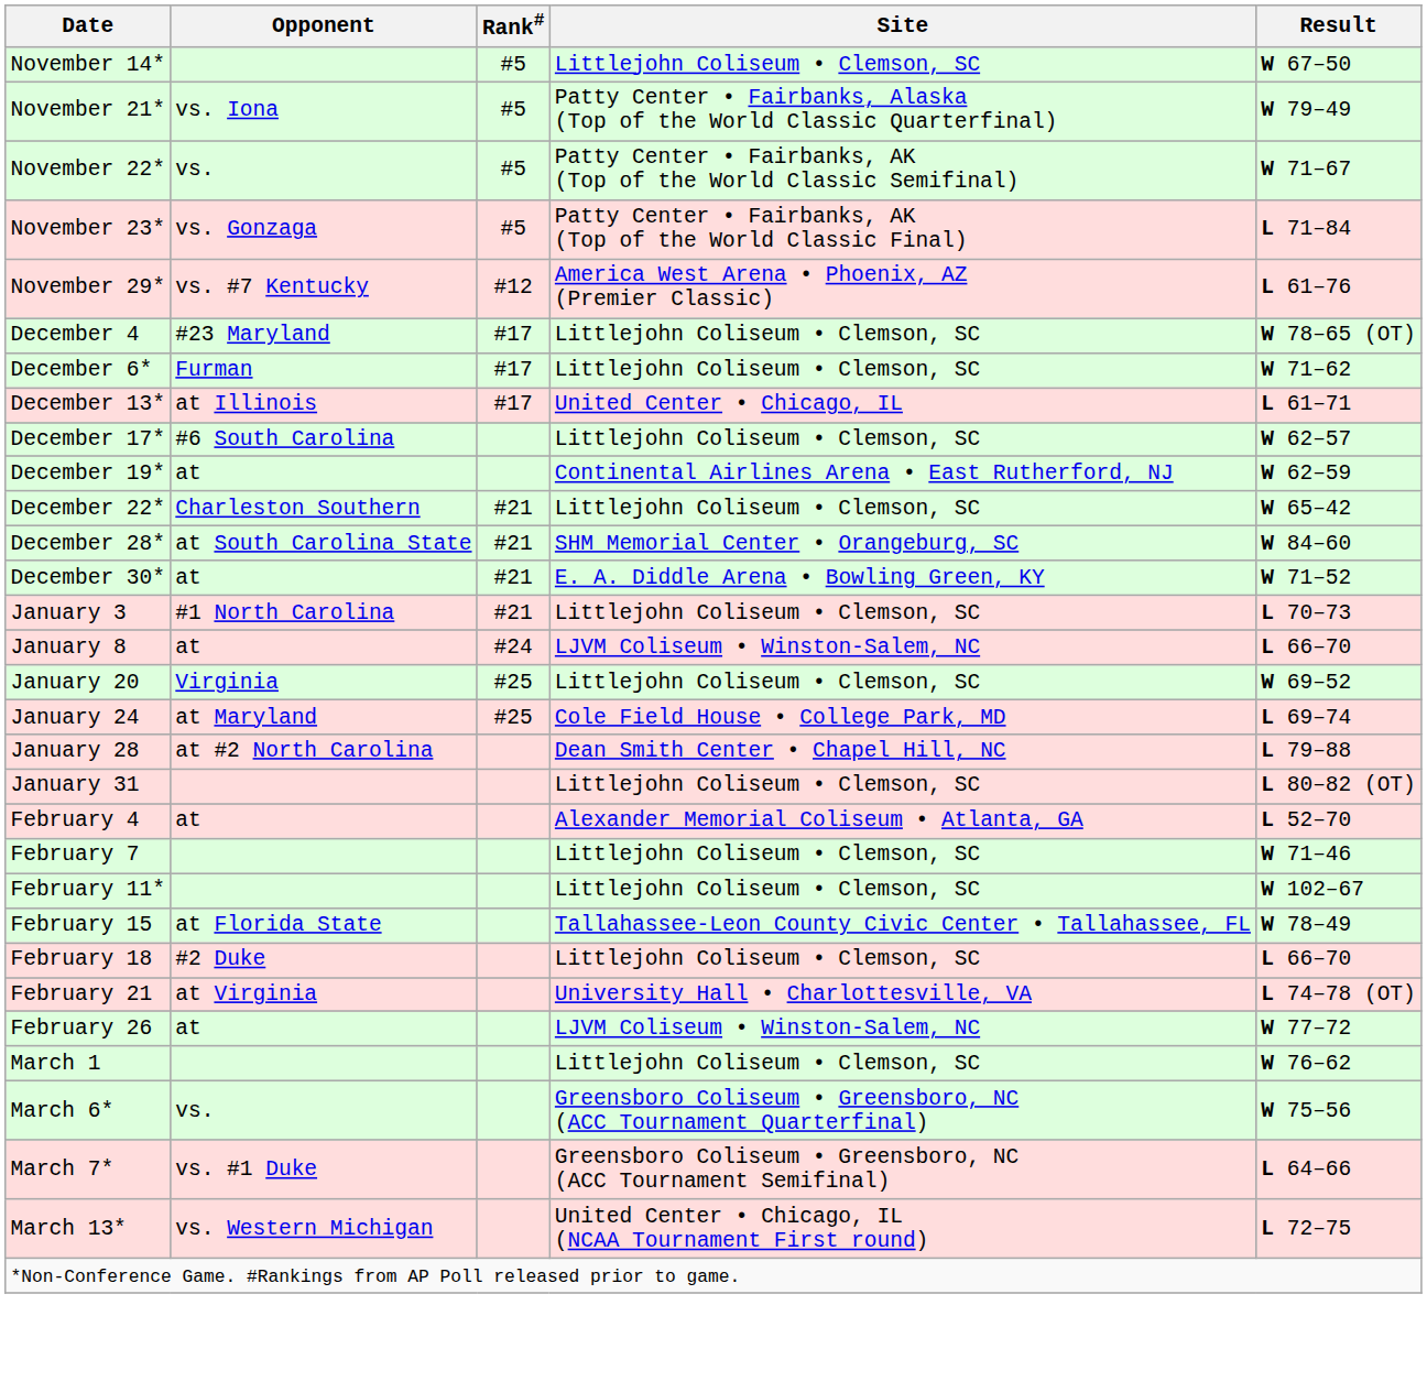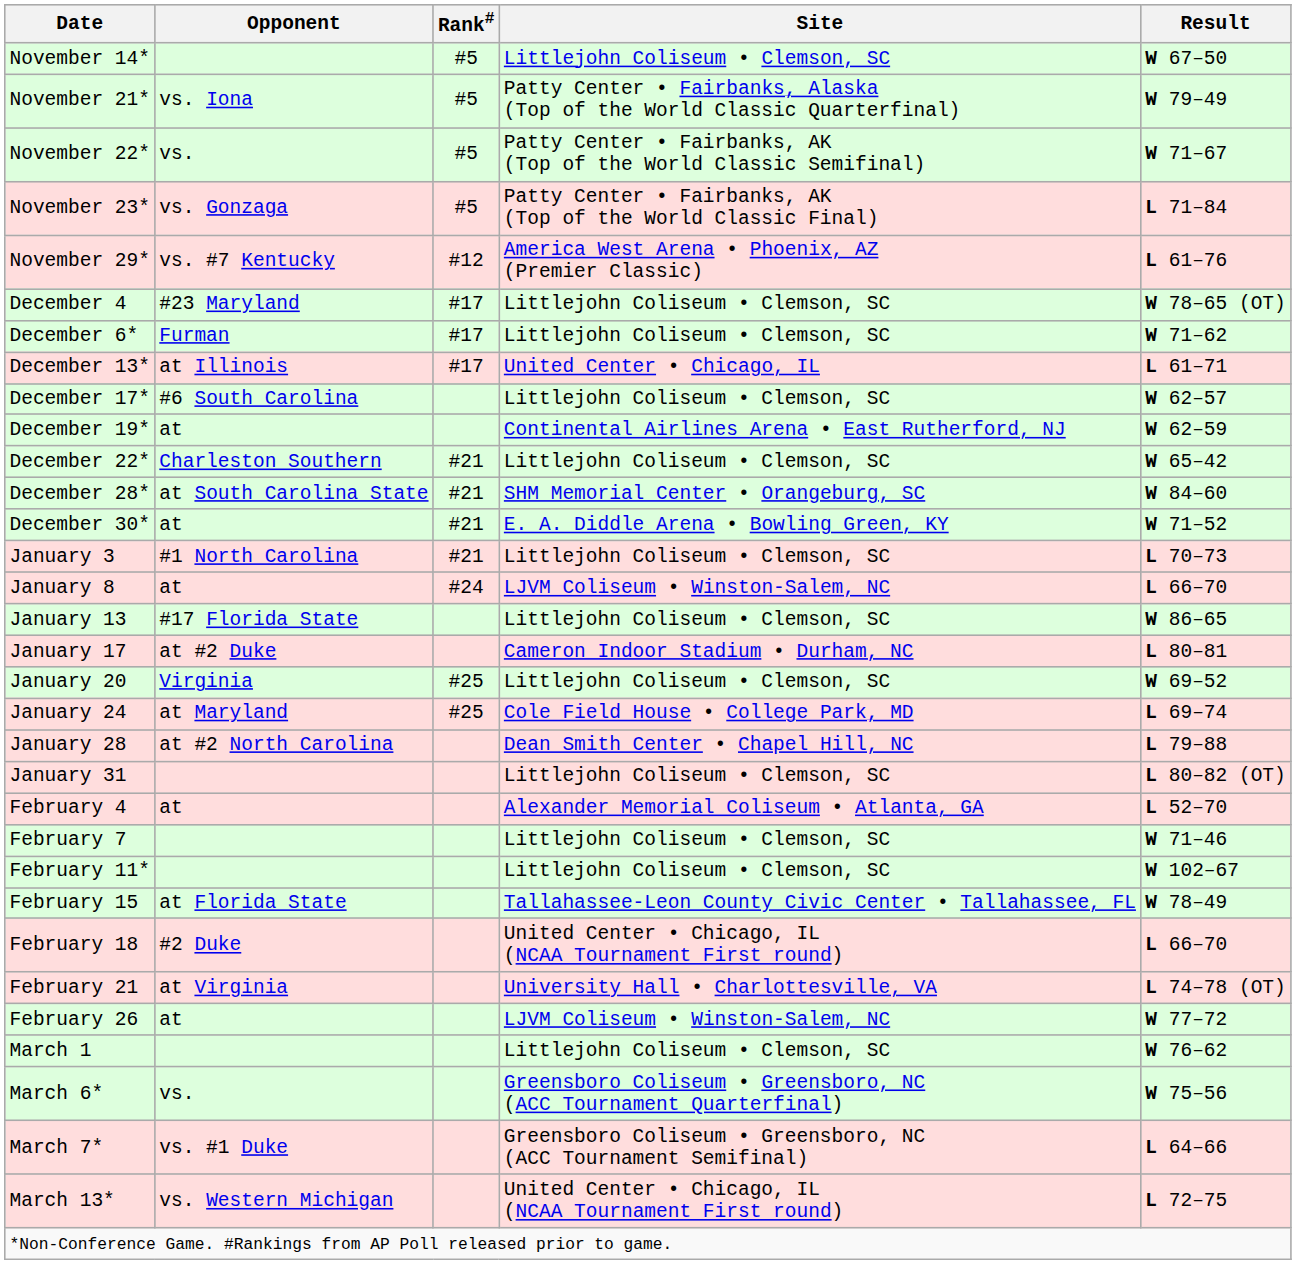+ row: January 13 | #17 Florida State | Littlejohn Coliseum • Clemson, SC | W 86–65
+ row: January 17 | at #2 Duke | Cameron Indoor Stadium • Durham, NC | L 80–81
February 18 | Site: Littlejohn Coliseum • Clemson, SC -> United Center • Chicago, IL (NCAA Tournament First round)
